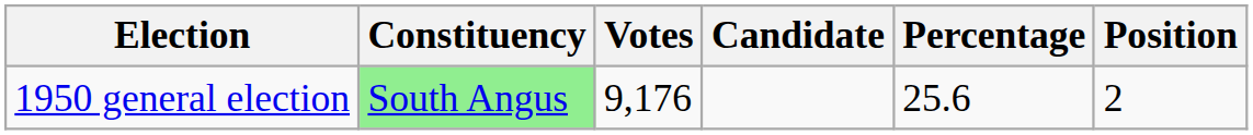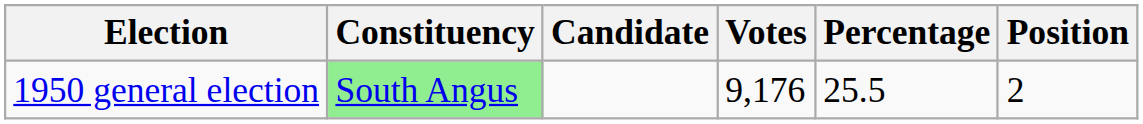columns swapped: Candidate <-> Votes
1950 general election | Percentage: 25.6 -> 25.5
